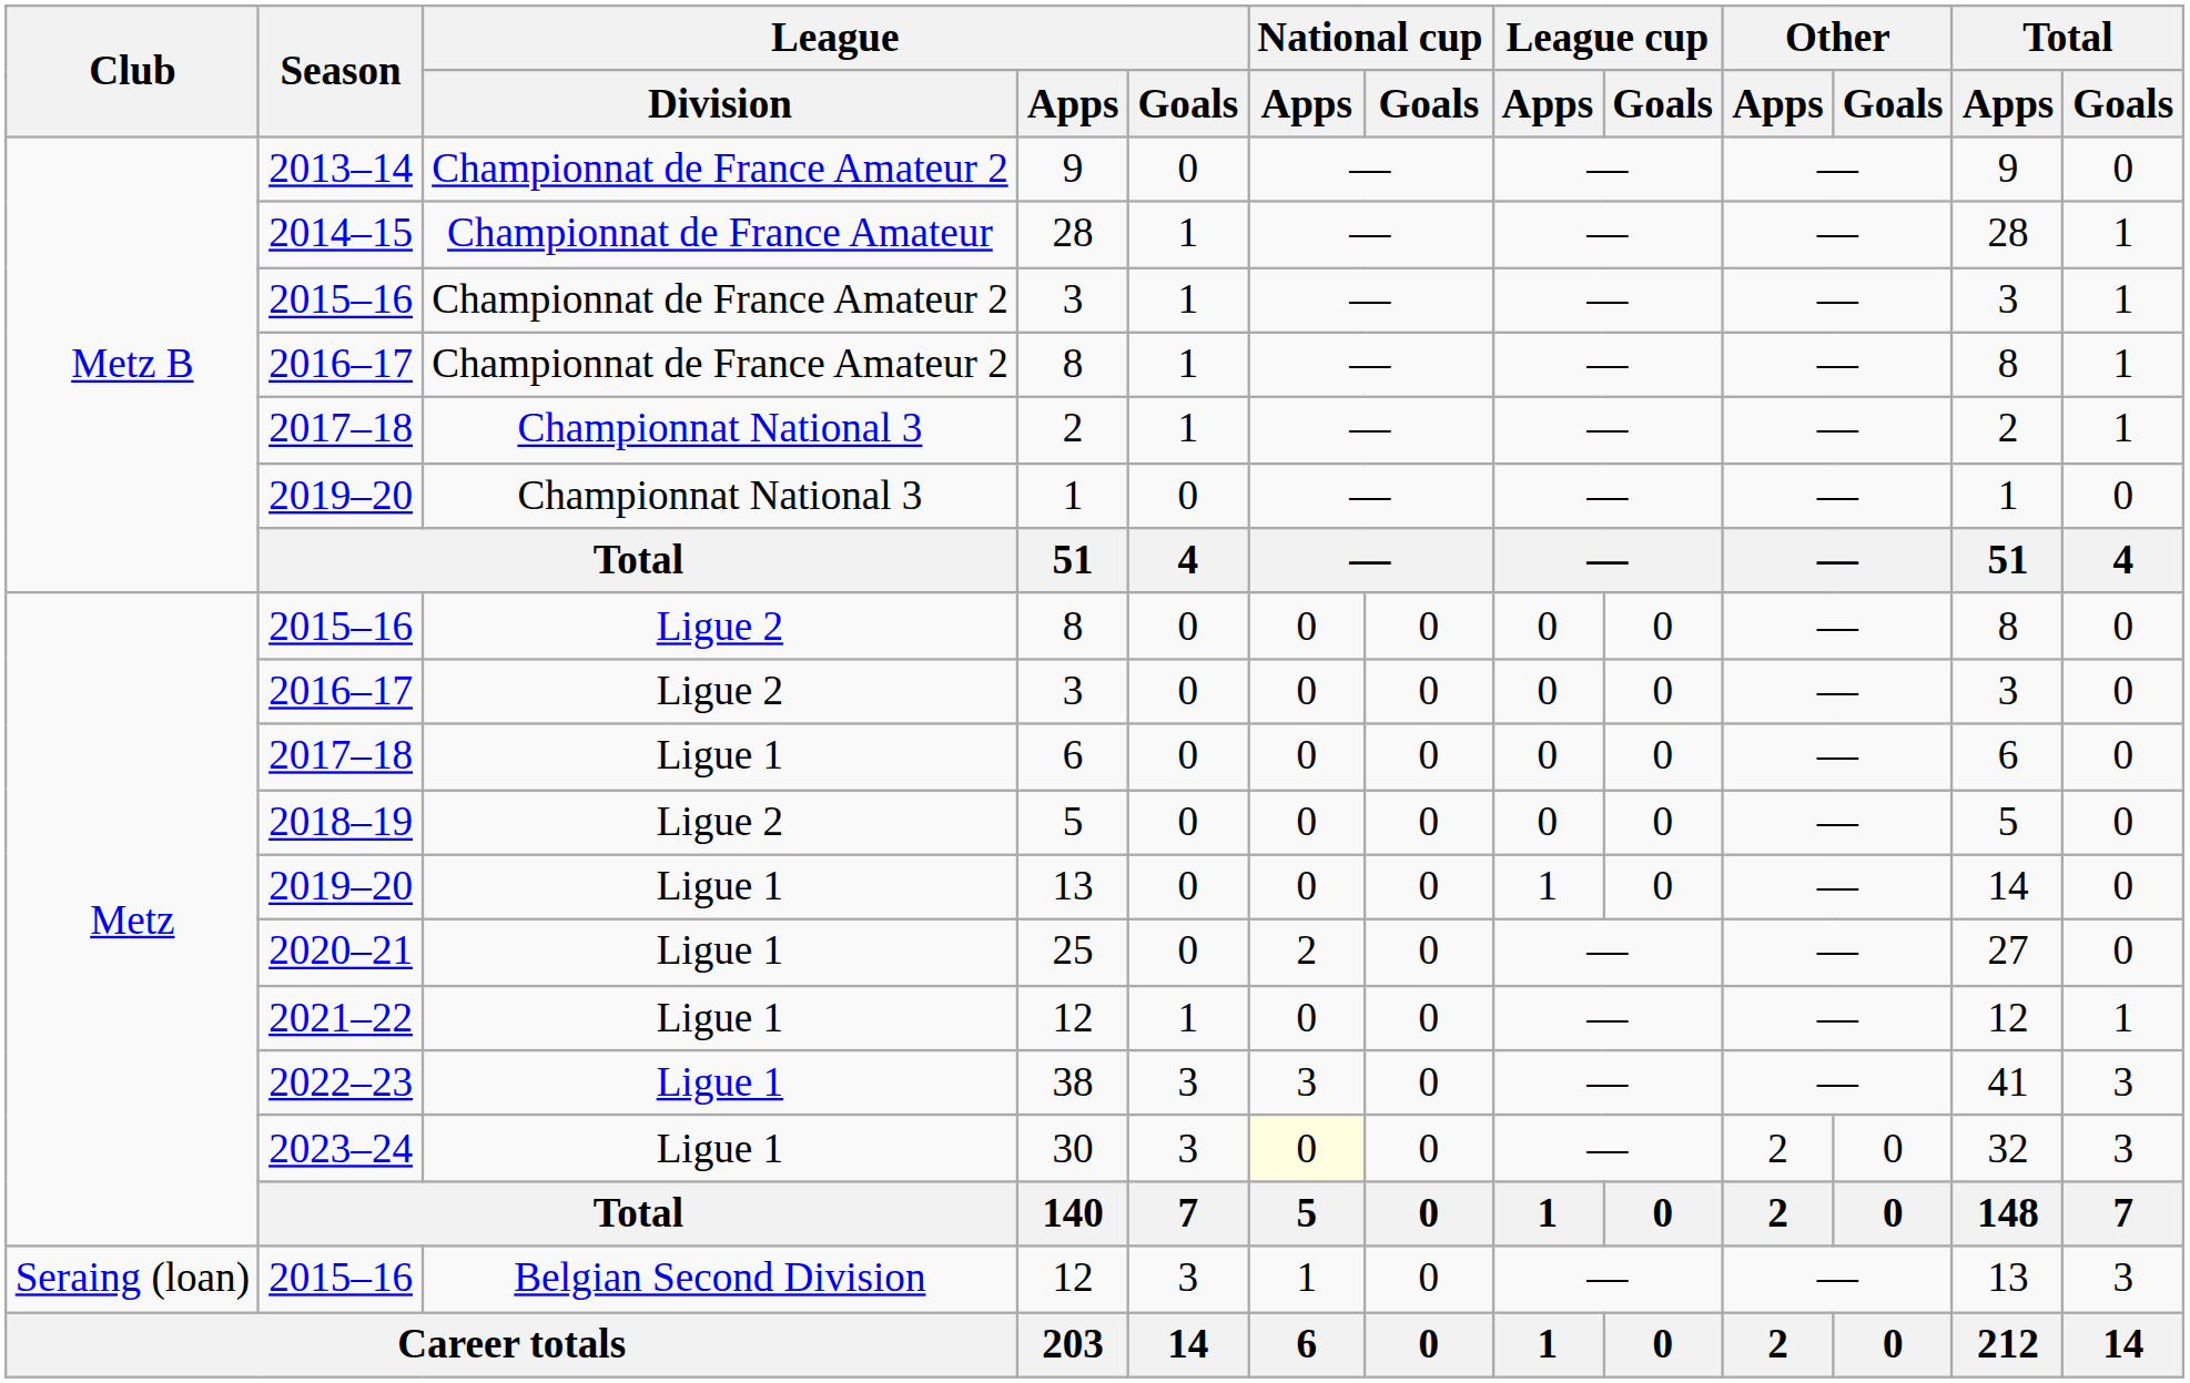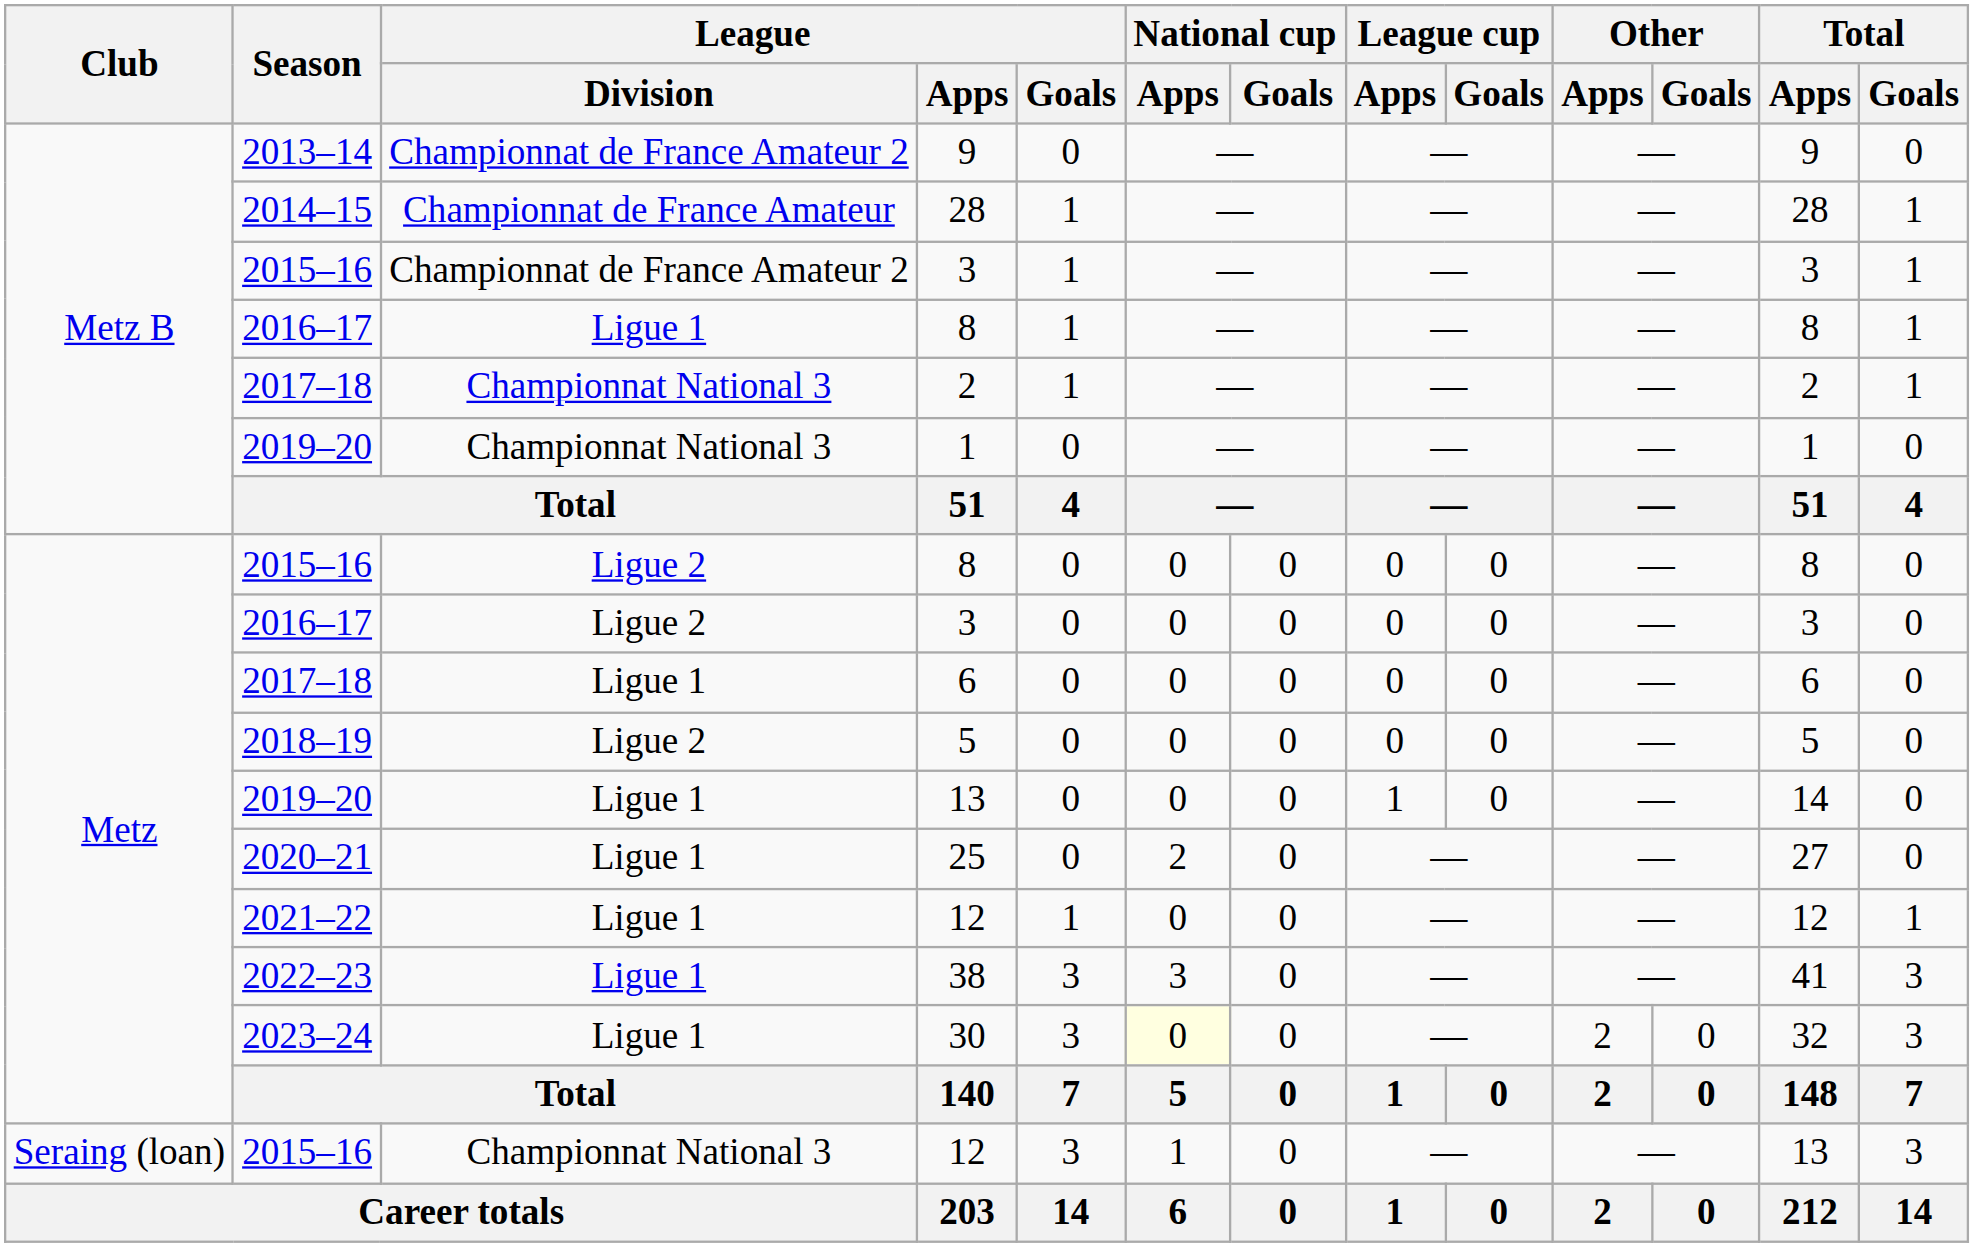2016–17 / 8 | League / Division: Championnat de France Amateur 2 -> Ligue 1
2015–16 / 12 | League / Division: Belgian Second Division -> Championnat National 3
